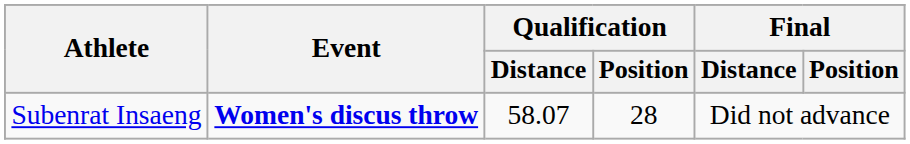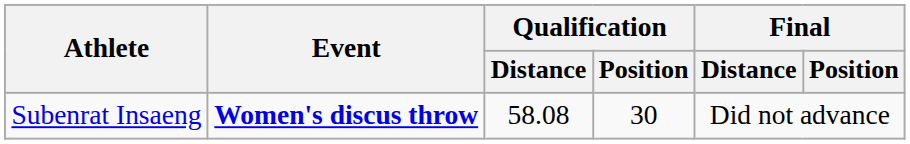Subenrat Insaeng | Qualification / Distance: 58.07 -> 58.08
Subenrat Insaeng | Qualification / Position: 28 -> 30
